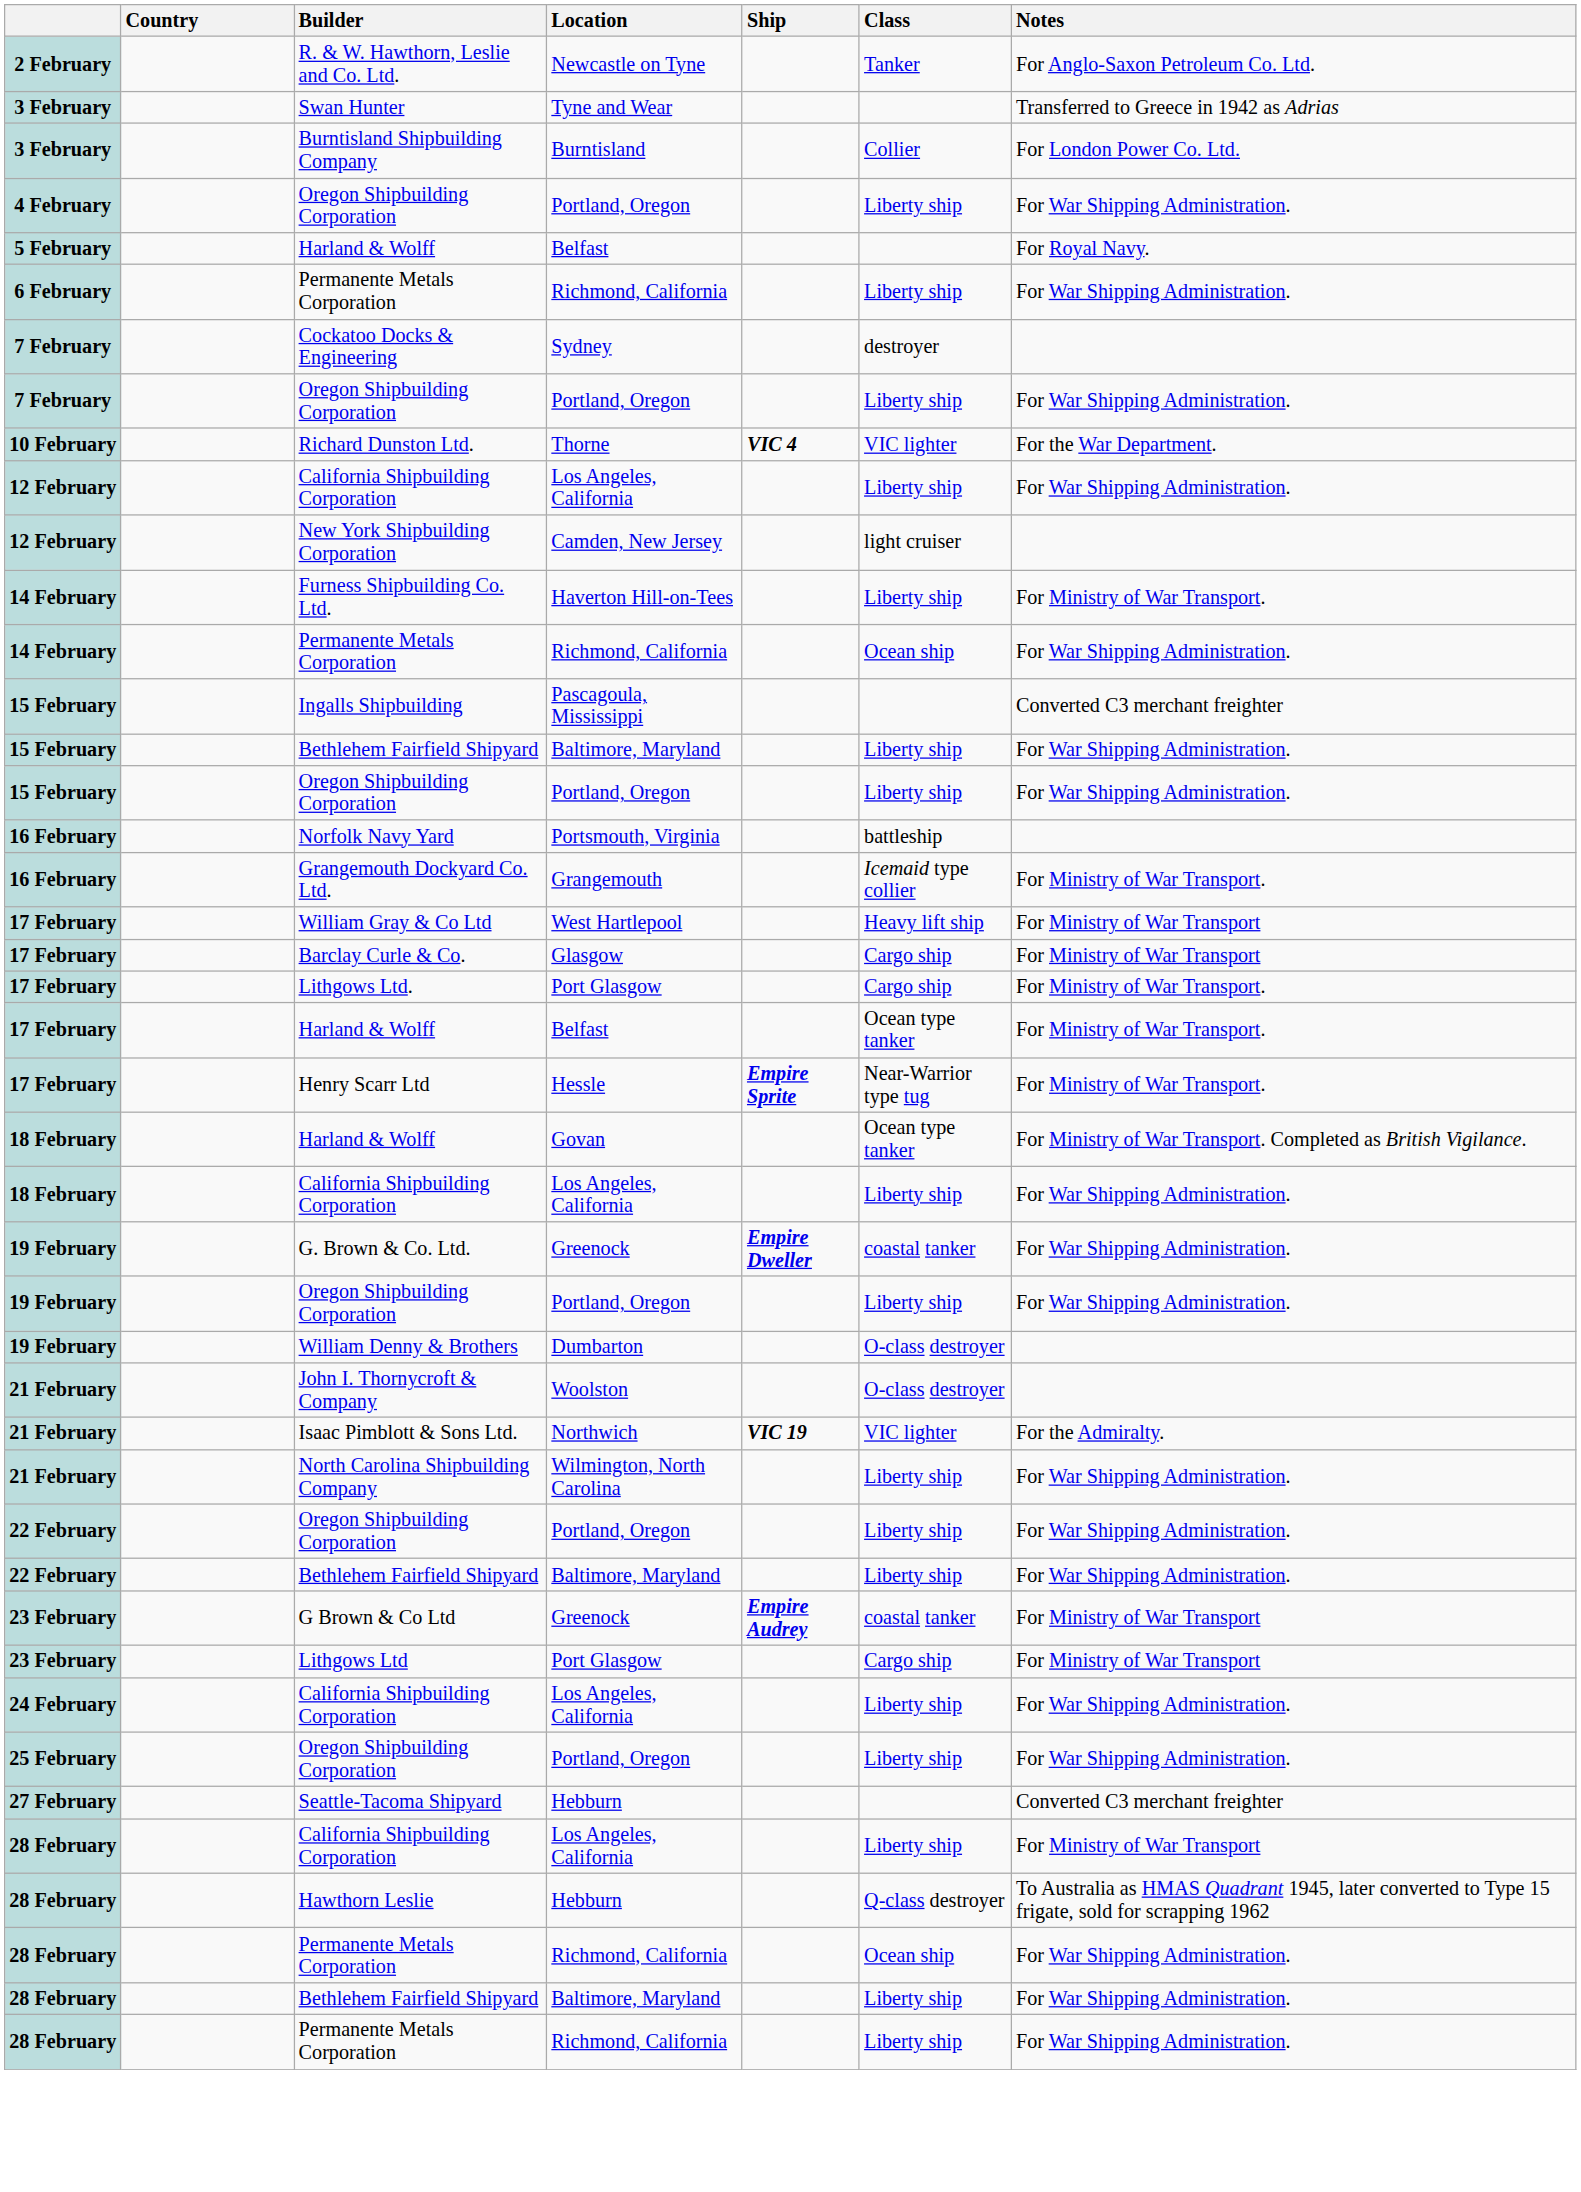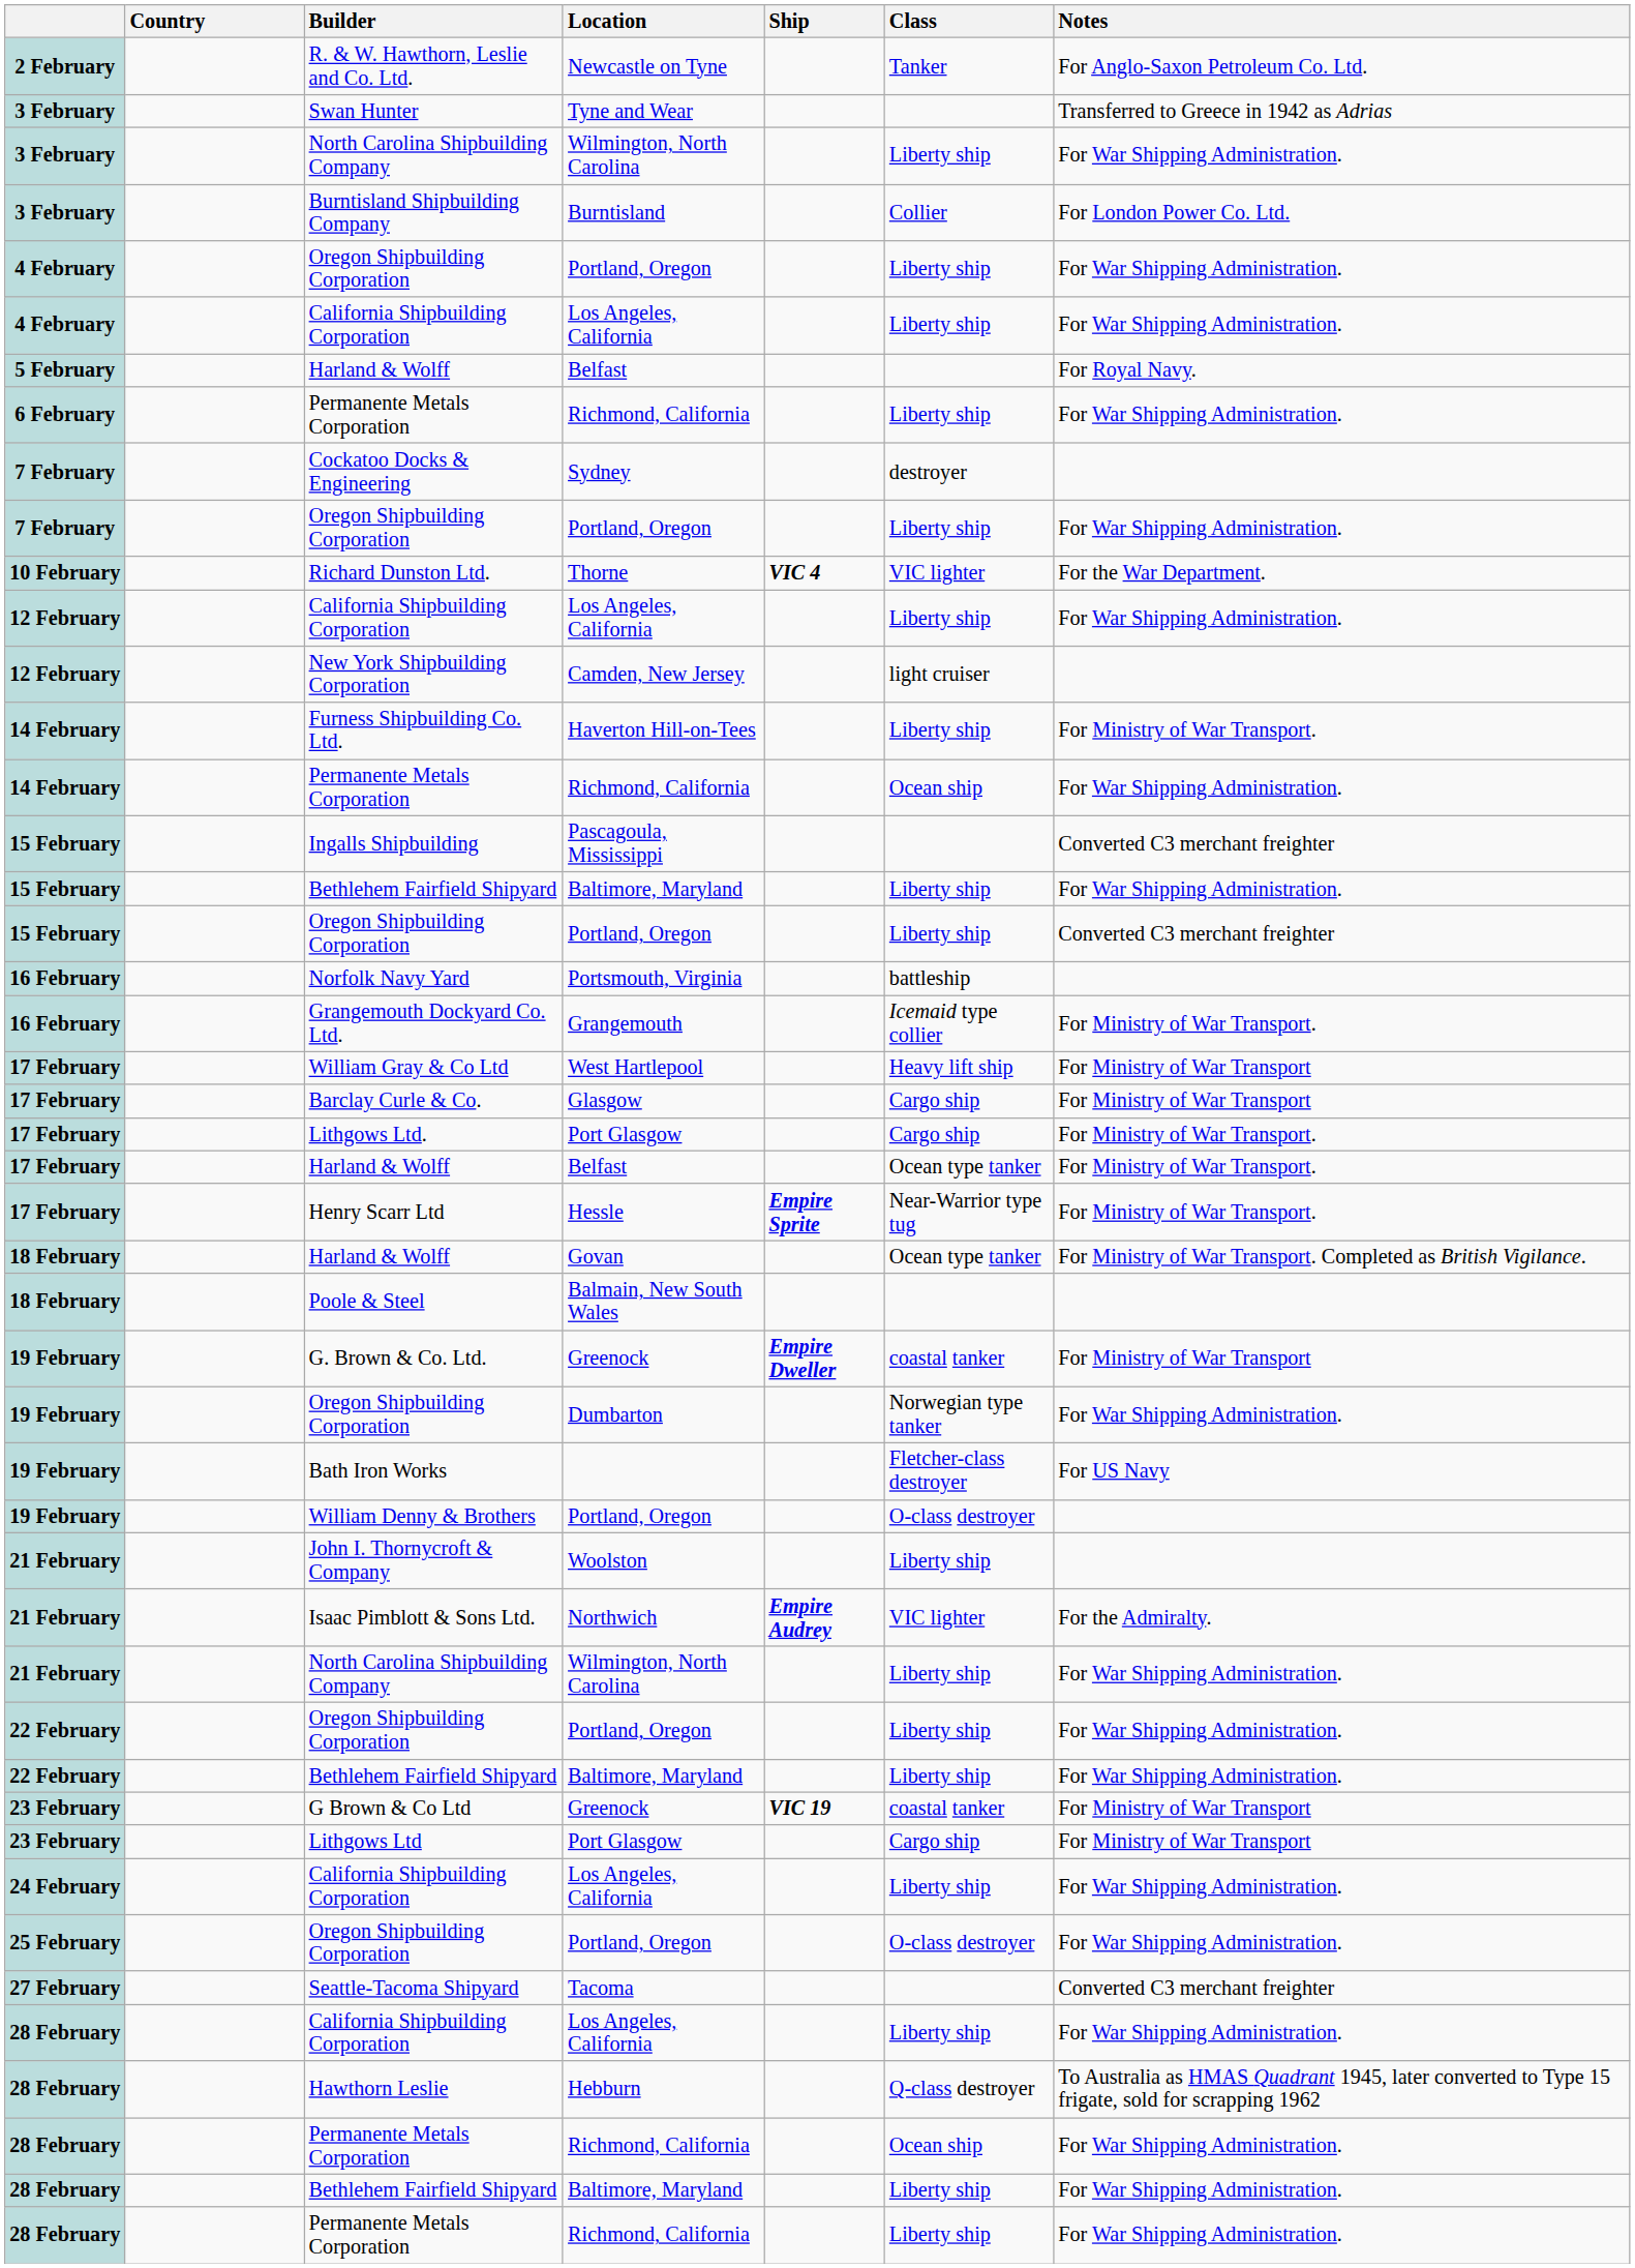+ row: 3 February | North Carolina Shipbuilding Company | Wilmington, North Carolina | Liberty ship | For War Shipping Administration.
+ row: 4 February | California Shipbuilding Corporation | Los Angeles, California | Liberty ship | For War Shipping Administration.
15 February / Oregon Shipbuilding Corporation | Notes: For War Shipping Administration. -> Converted C3 merchant freighter
- row: 18 February | California Shipbuilding Corporation | Los Angeles, California | Liberty ship | For War Shipping Administration.
+ row: 18 February | Poole & Steel | Balmain, New South Wales
G. Brown & Co. Ltd. | Notes: For War Shipping Administration. -> For Ministry of War Transport
19 February / Oregon Shipbuilding Corporation | Location: Portland, Oregon -> Dumbarton
19 February / Oregon Shipbuilding Corporation | Class: Liberty ship -> Norwegian type tanker
+ row: 19 February | Bath Iron Works | Fletcher-class destroyer | For US Navy
William Denny & Brothers | Location: Dumbarton -> Portland, Oregon
John I. Thornycroft & Company | Class: O-class destroyer -> Liberty ship
Isaac Pimblott & Sons Ltd. | Ship: VIC 19 -> Empire Audrey
G Brown & Co Ltd | Ship: Empire Audrey -> VIC 19
25 February / Oregon Shipbuilding Corporation | Class: Liberty ship -> O-class destroyer
Seattle-Tacoma Shipyard | Location: Hebburn -> Tacoma
28 February / California Shipbuilding Corporation | Notes: For Ministry of War Transport -> For War Shipping Administration.
